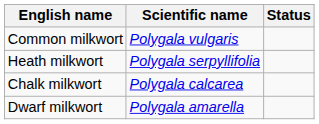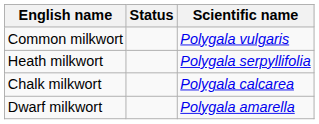columns swapped: Scientific name <-> Status
